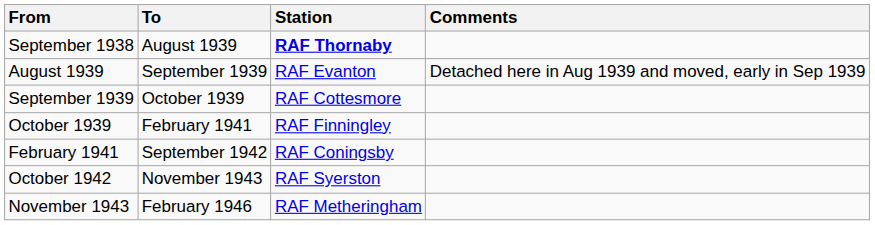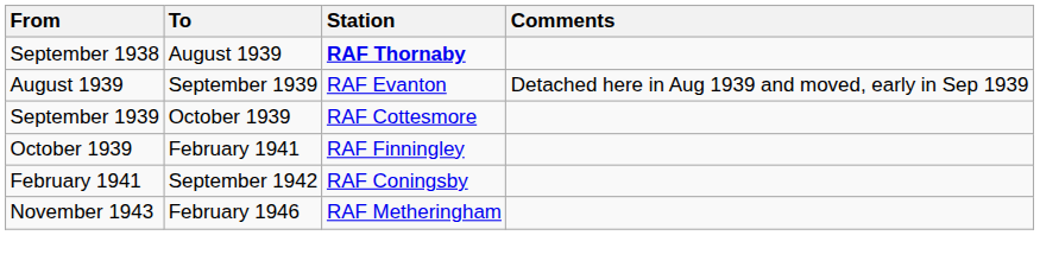- row: October 1942 | November 1943 | RAF Syerston
